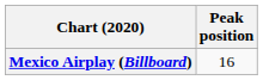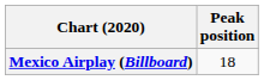Mexico Airplay (Billboard) | Peak position: 16 -> 18
